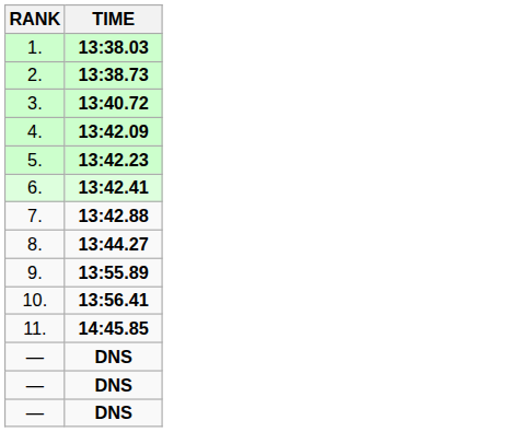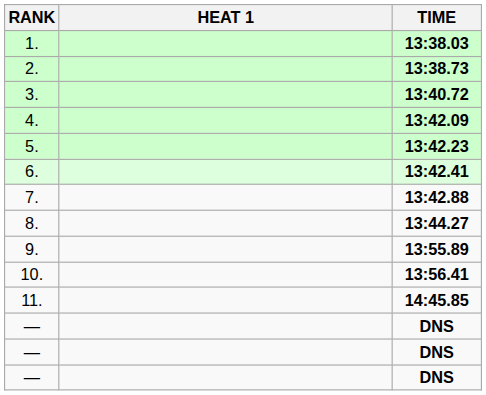+ column: HEAT 1
